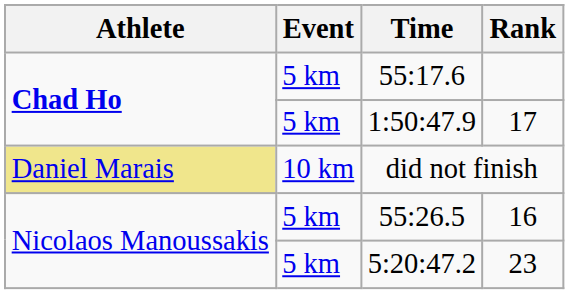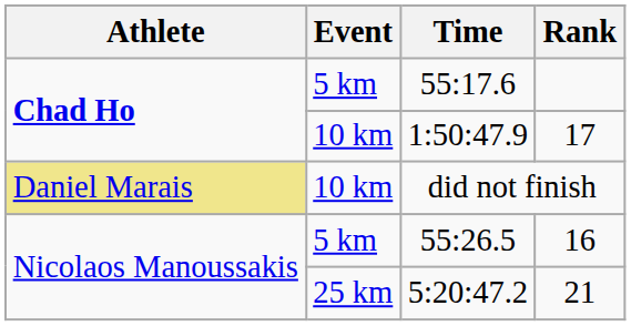1:50:47.9 | Event: 5 km -> 10 km
5:20:47.2 | Event: 5 km -> 25 km
5:20:47.2 | Rank: 23 -> 21
